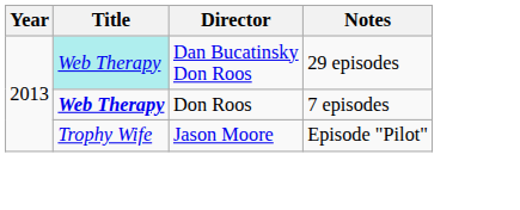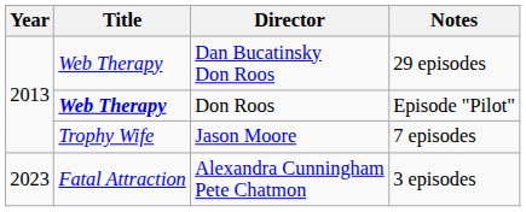Dan Bucatinsky Don Roos | Title: paleturquoise background -> no background
Don Roos | Notes: 7 episodes -> Episode "Pilot"
Jason Moore | Notes: Episode "Pilot" -> 7 episodes
+ row: 2023 | Fatal Attraction | Alexandra Cunningham Pete Chatmon | 3 episodes
